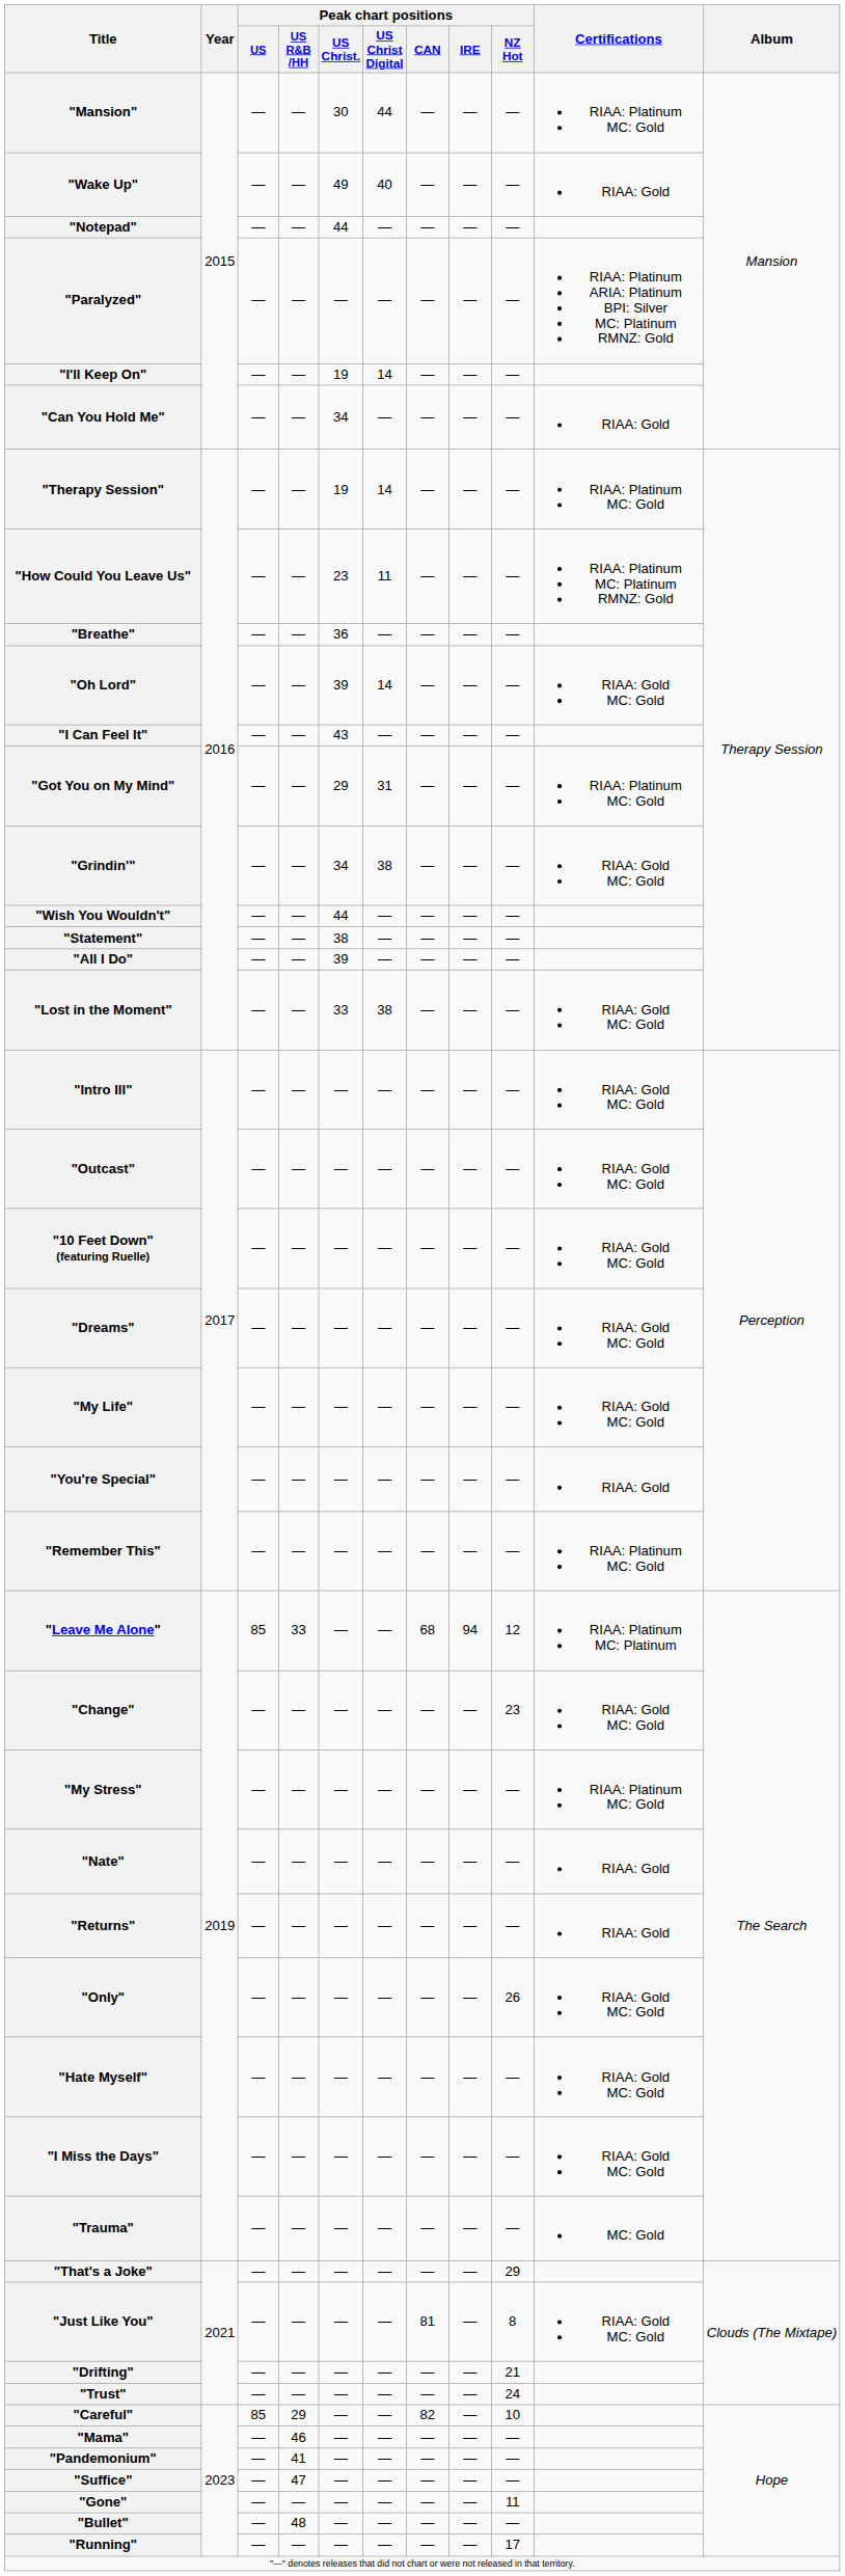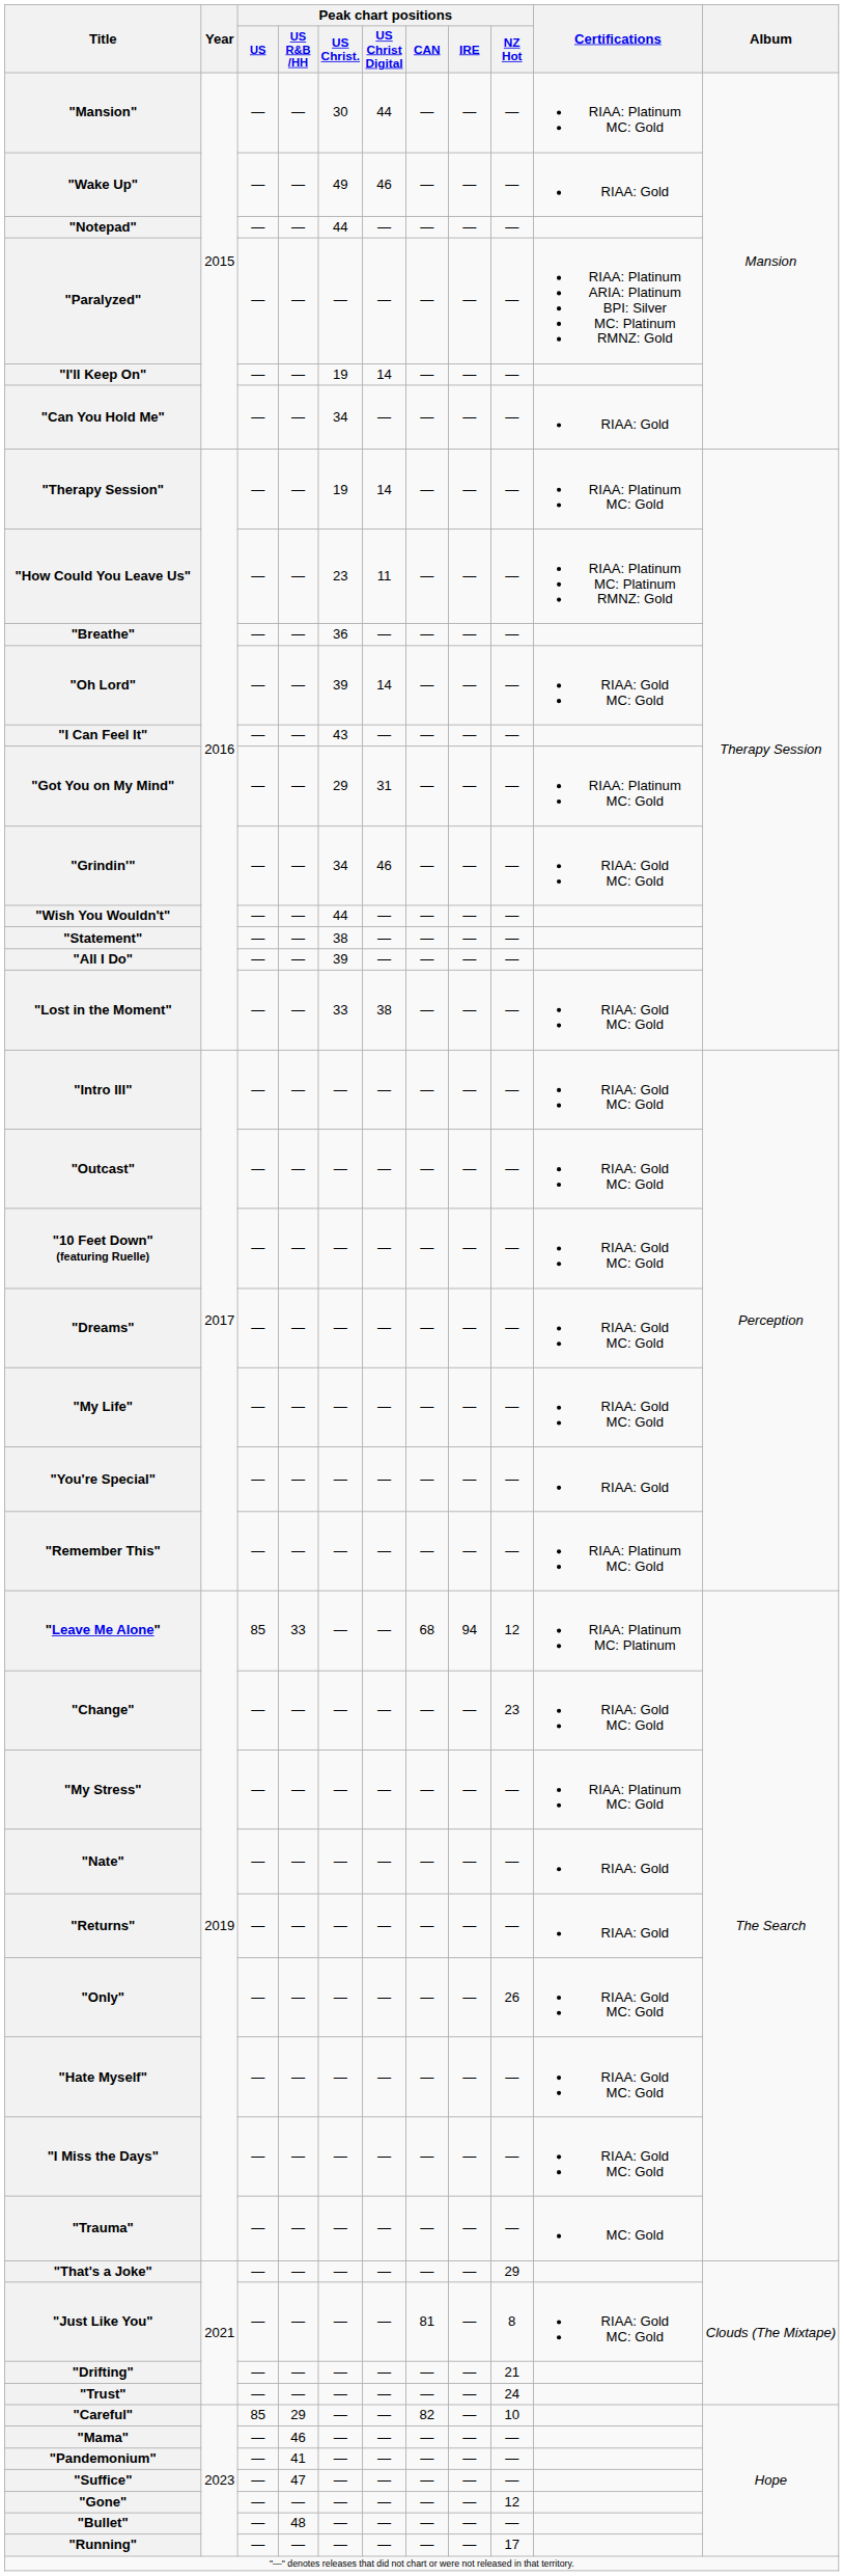"Wake Up" | Peak chart positions / US Christ Digital: 40 -> 46
"Grindin'" | Peak chart positions / US Christ Digital: 38 -> 46
"Gone" | Peak chart positions / NZ Hot: 11 -> 12
